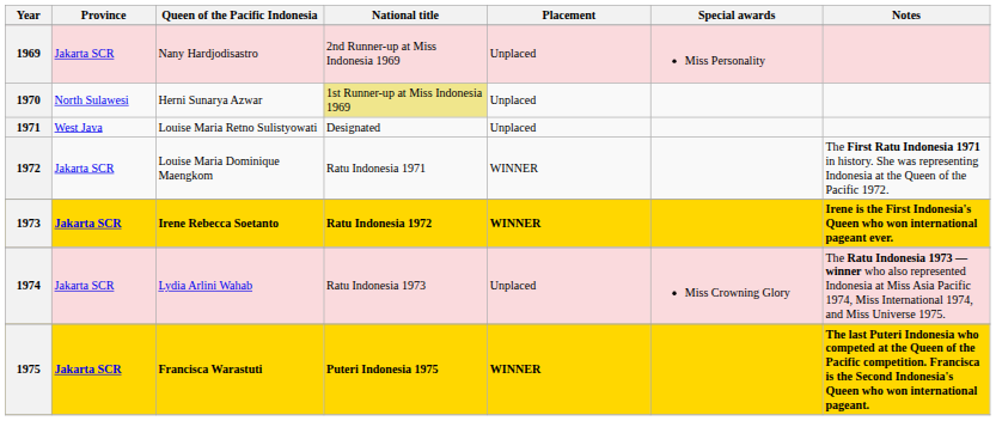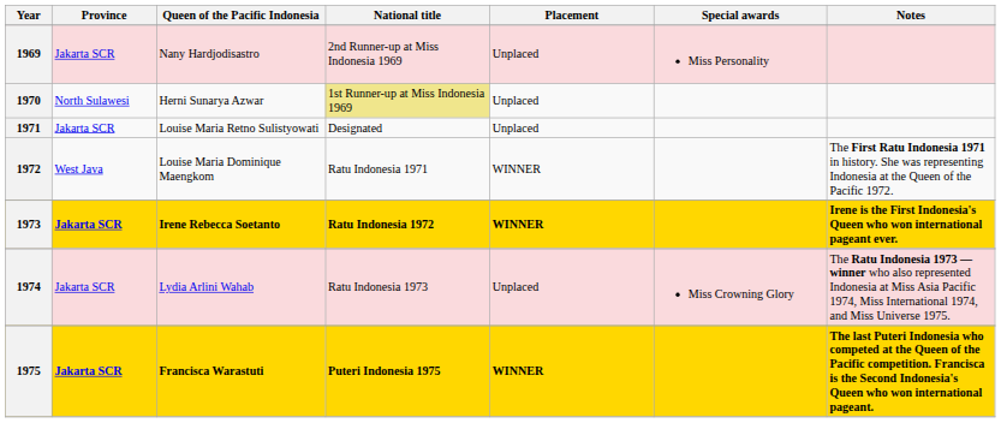1971 | Province: West Java -> Jakarta SCR
1972 | Province: Jakarta SCR -> West Java
